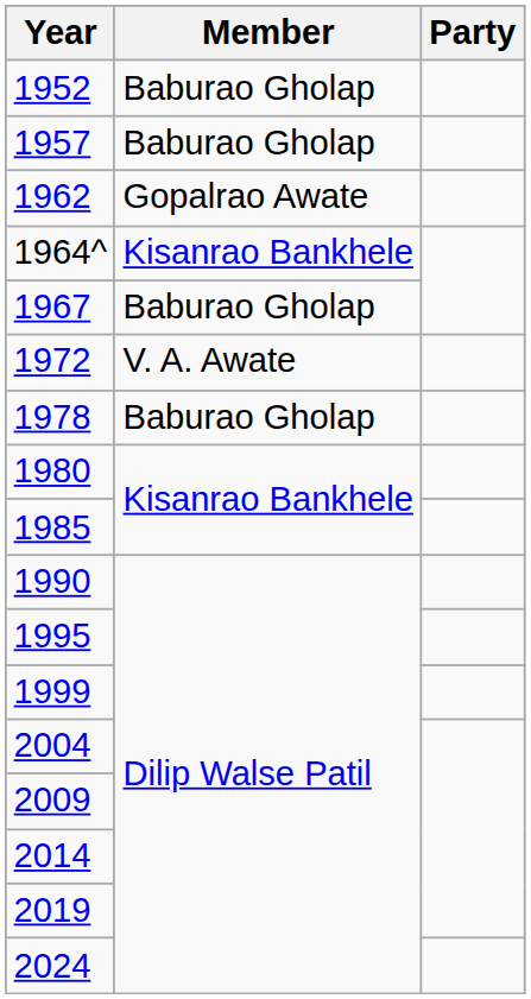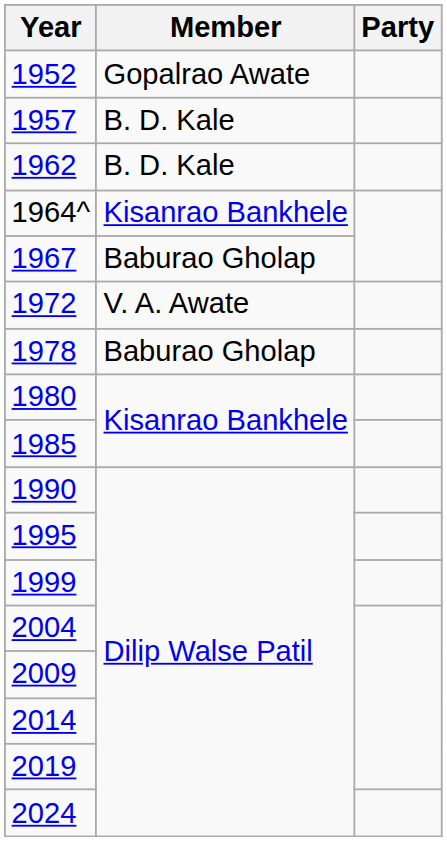1952 | Member: Baburao Gholap -> Gopalrao Awate
1957 | Member: Baburao Gholap -> B. D. Kale
1962 | Member: Gopalrao Awate -> B. D. Kale
